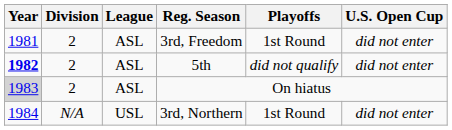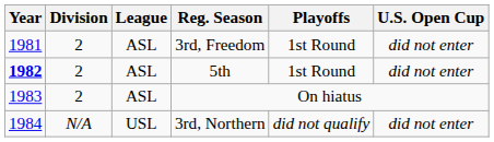5th | Playoffs: did not qualify -> 1st Round
On hiatus | Year: lightgrey background -> no background
3rd, Northern | Playoffs: 1st Round -> did not qualify
